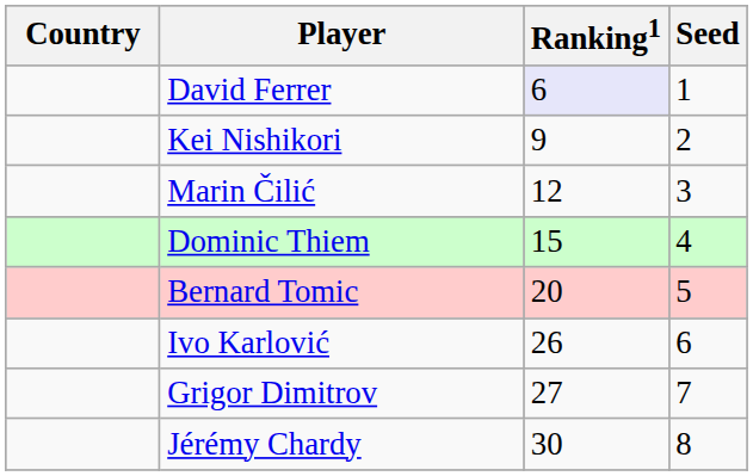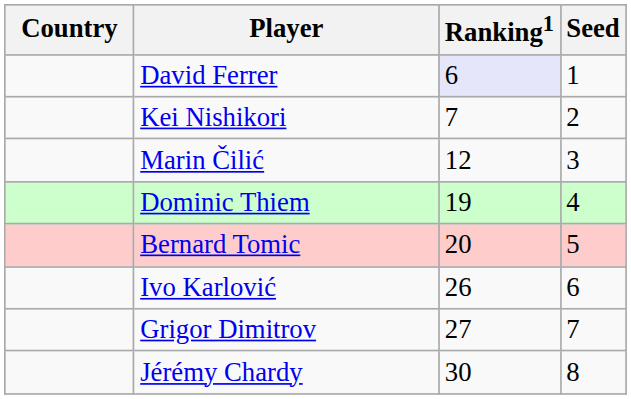Kei Nishikori | Ranking1: 9 -> 7
Dominic Thiem | Ranking1: 15 -> 19
